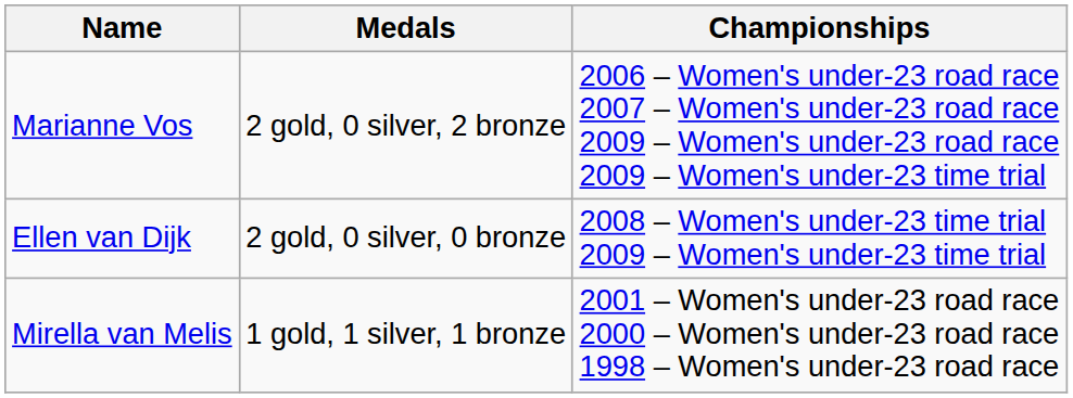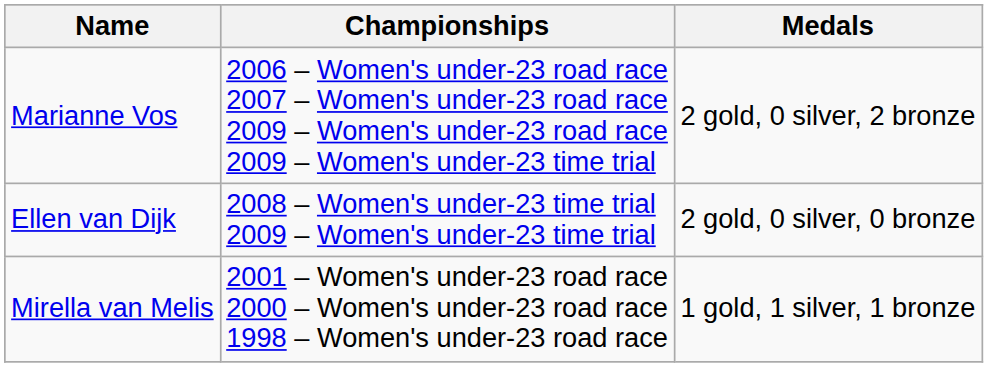columns swapped: Medals <-> Championships
